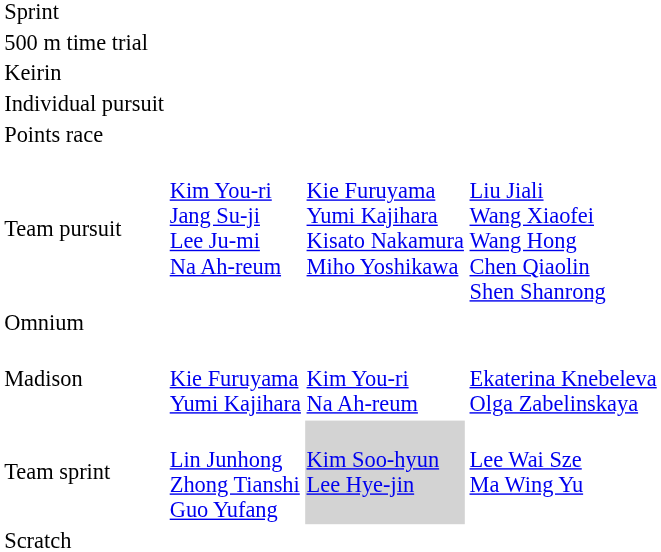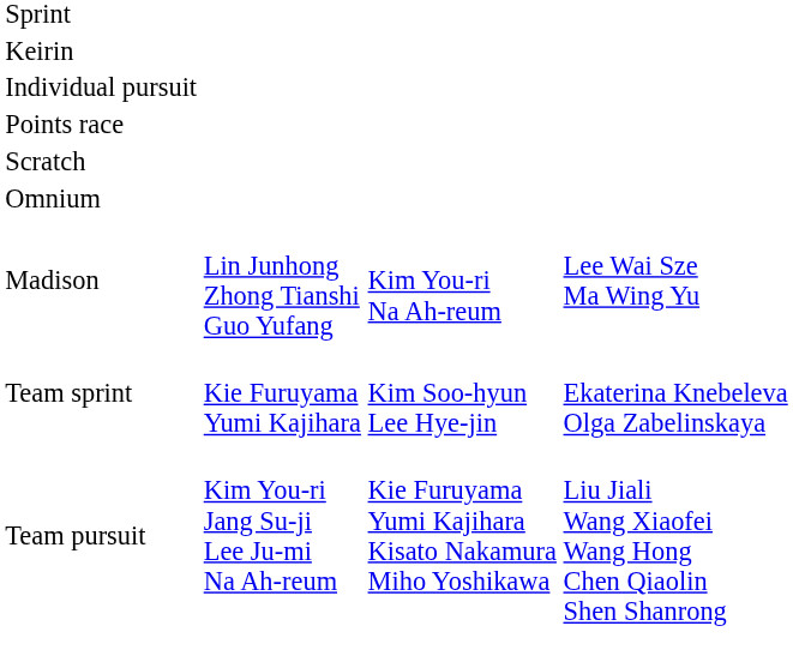- row: 500 m time trial
rows swapped: Scratch <-> Team pursuit
Madison | column 2: Kie Furuyama Yumi Kajihara -> Lin Junhong Zhong Tianshi Guo Yufang
Madison | column 4: Ekaterina Knebeleva Olga Zabelinskaya -> Lee Wai Sze Ma Wing Yu
Team sprint | column 2: Lin Junhong Zhong Tianshi Guo Yufang -> Kie Furuyama Yumi Kajihara
Team sprint | column 3: lightgrey background -> no background
Team sprint | column 4: Lee Wai Sze Ma Wing Yu -> Ekaterina Knebeleva Olga Zabelinskaya
